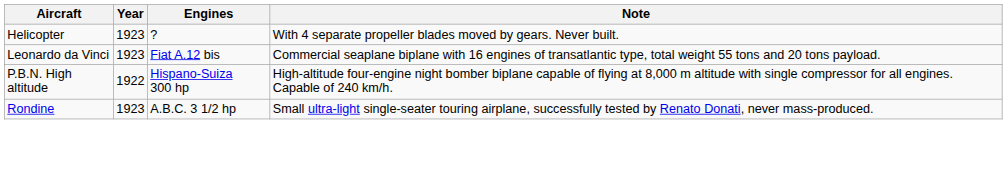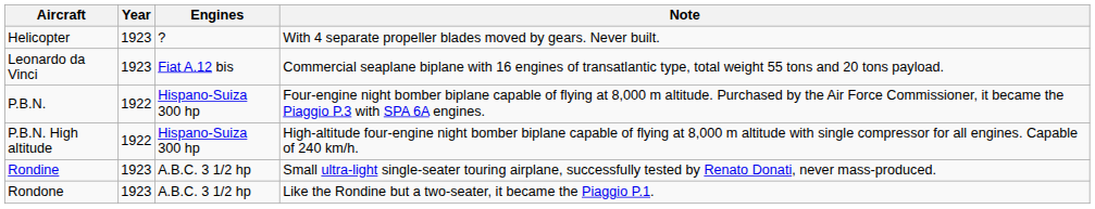+ row: P.B.N. | 1922 | Hispano-Suiza 300 hp | Four-engine night bomber biplane capable of flying at 8,000 m altitude. Purchased by the Air Force Commissioner, it became the Piaggio P.3 with SPA 6A engines.
+ row: Rondone | 1923 | A.B.C. 3 1/2 hp | Like the Rondine but a two-seater, it became the Piaggio P.1.
